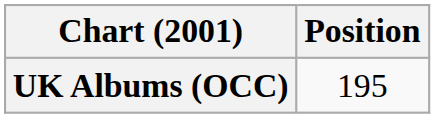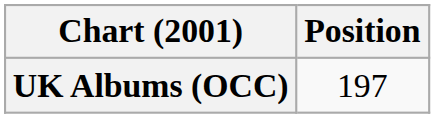UK Albums (OCC) | Position: 195 -> 197
